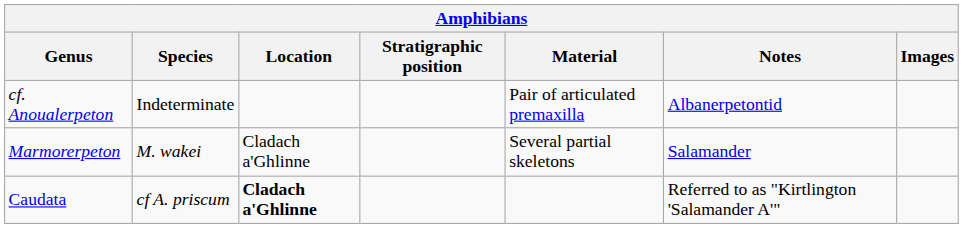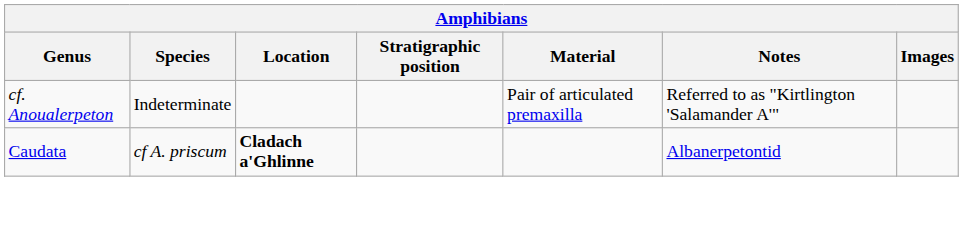cf. Anoualerpeton | Notes: Albanerpetontid -> Referred to as "Kirtlington 'Salamander A'"
- row: Marmorerpeton | M. wakei | Cladach a'Ghlinne | Several partial skeletons | Salamander
Caudata | Notes: Referred to as "Kirtlington 'Salamander A'" -> Albanerpetontid
